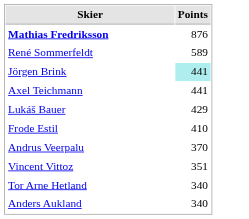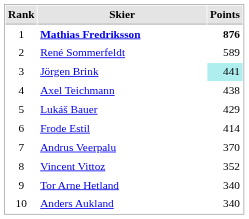+ column: Rank | 1 | 2 | 3 | 4 | 5 | 6 | 7 | 8 | 9 | 10
Mathias Fredriksson | Points: normal -> bold
Axel Teichmann | Points: 441 -> 438
Frode Estil | Points: 410 -> 414
Vincent Vittoz | Points: 351 -> 352
